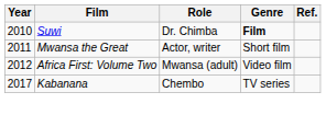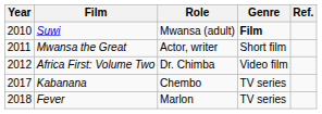Suwi | Role: Dr. Chimba -> Mwansa (adult)
Africa First: Volume Two | Role: Mwansa (adult) -> Dr. Chimba
+ row: 2018 | Fever | Marlon | TV series
